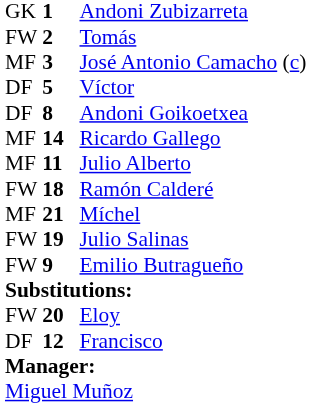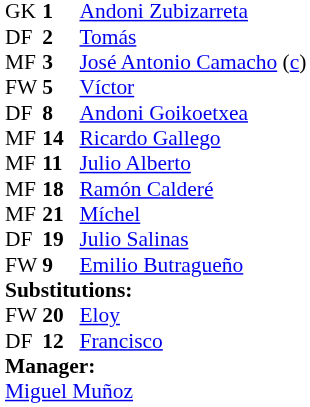Tomás | column 1: FW -> DF
Víctor | column 1: DF -> FW
Ramón Calderé | column 1: FW -> MF
Julio Salinas | column 1: FW -> DF
